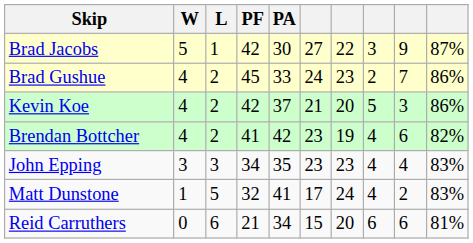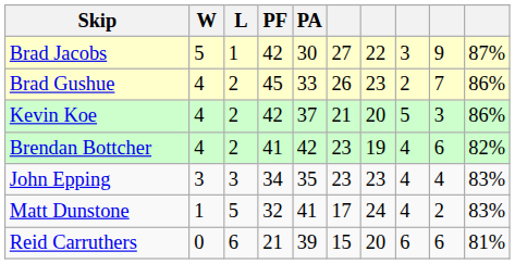Brad Gushue | column 6: 24 -> 26
Reid Carruthers | PA: 34 -> 39
